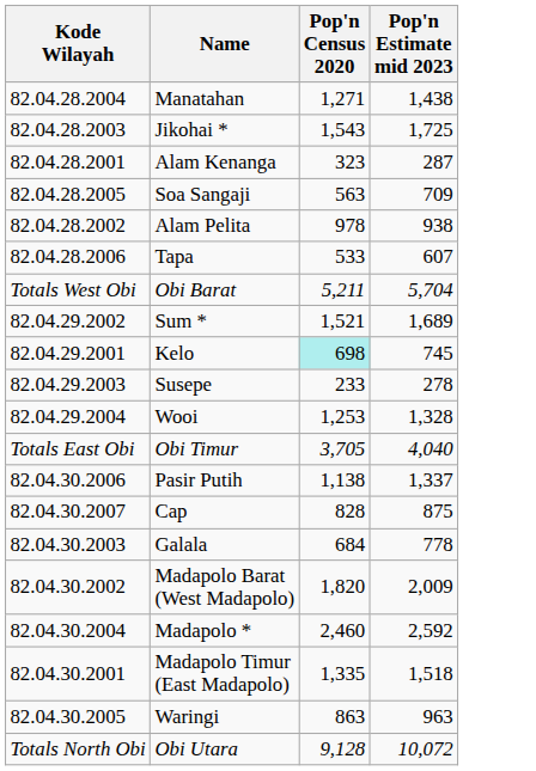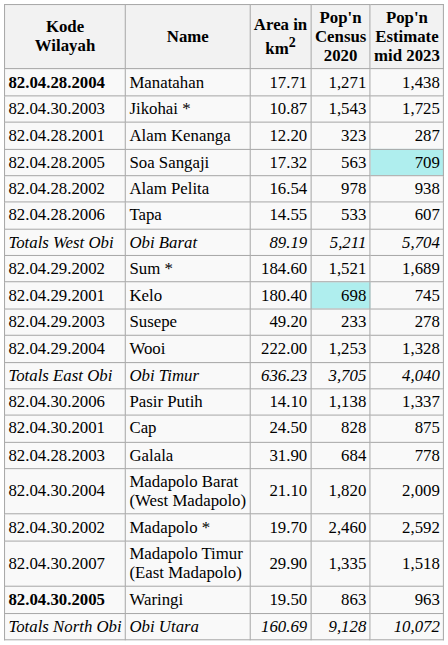+ column: Area in km2 | 17.71 | 10.87 | 12.20 | 17.32 | 16.54 | 14.55 | 89.19 | 184.60 | 180.40 | 49.20 | 222.00 | 636.23 | 14.10 | 24.50 | 31.90 | 21.10 | 19.70 | 29.90 | 19.50 | 160.69
Manatahan | Kode Wilayah: normal -> bold
Jikohai * | Kode Wilayah: 82.04.28.2003 -> 82.04.30.2003
Soa Sangaji | Pop'n Estimate mid 2023: no background -> paleturquoise background
Cap | Kode Wilayah: 82.04.30.2007 -> 82.04.30.2001
Galala | Kode Wilayah: 82.04.30.2003 -> 82.04.28.2003
Madapolo Barat (West Madapolo) | Kode Wilayah: 82.04.30.2002 -> 82.04.30.2004
Madapolo * | Kode Wilayah: 82.04.30.2004 -> 82.04.30.2002
Madapolo Timur (East Madapolo) | Kode Wilayah: 82.04.30.2001 -> 82.04.30.2007
Waringi | Kode Wilayah: normal -> bold
